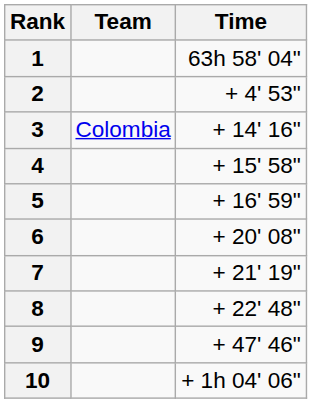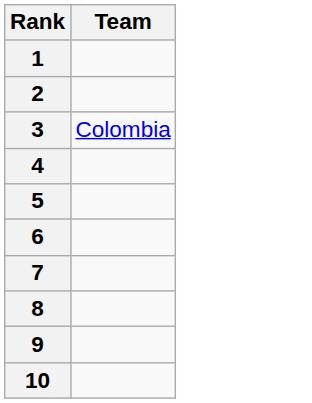- column: Time | 63h 58' 04" | + 4' 53" | + 14' 16" | + 15' 58" | + 16' 59" | + 20' 08" | + 21' 19" | + 22' 48" | + 47' 46" | + 1h 04' 06"
